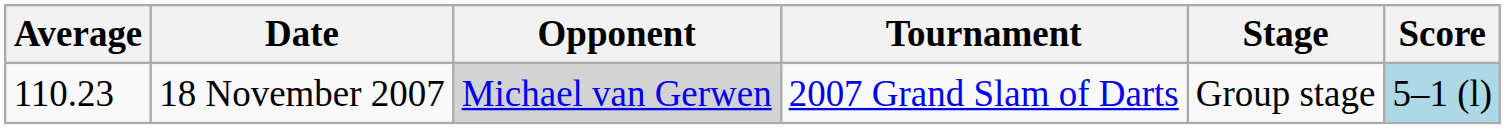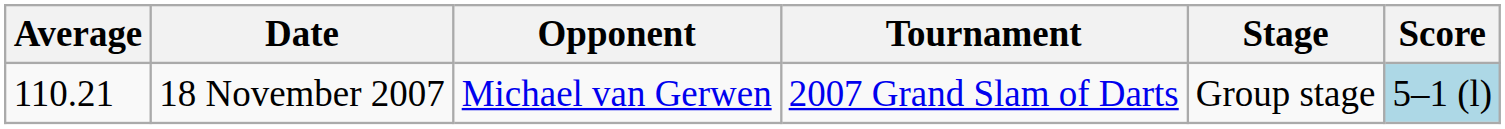18 November 2007 | Average: 110.23 -> 110.21
18 November 2007 | Opponent: lightgrey background -> no background
